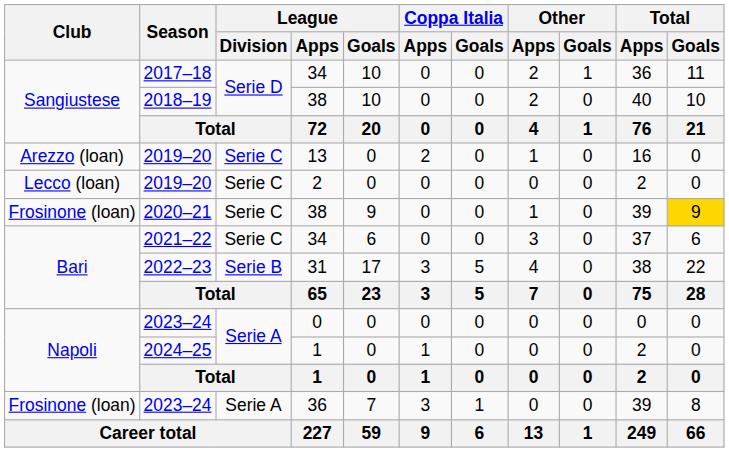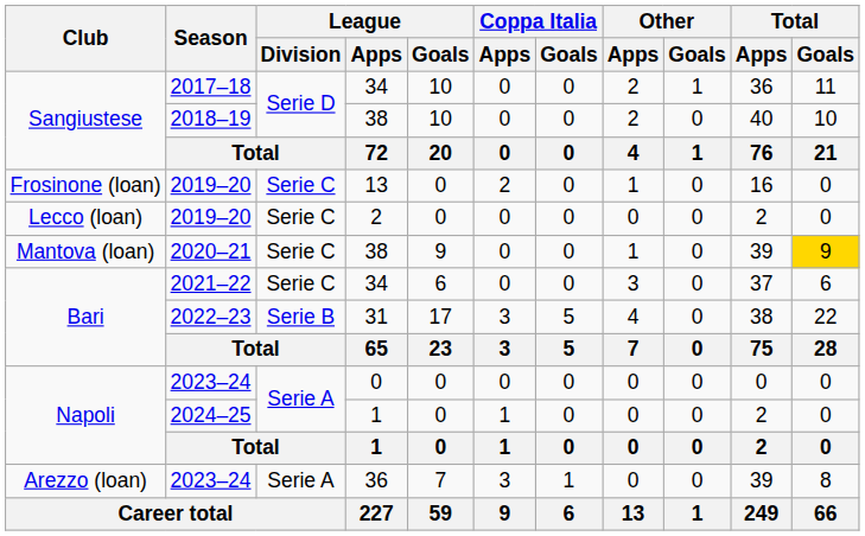2019–20 / 13 | Club: Arezzo (loan) -> Frosinone (loan)
2020–21 | Club: Frosinone (loan) -> Mantova (loan)
2023–24 / 36 | Club: Frosinone (loan) -> Arezzo (loan)
